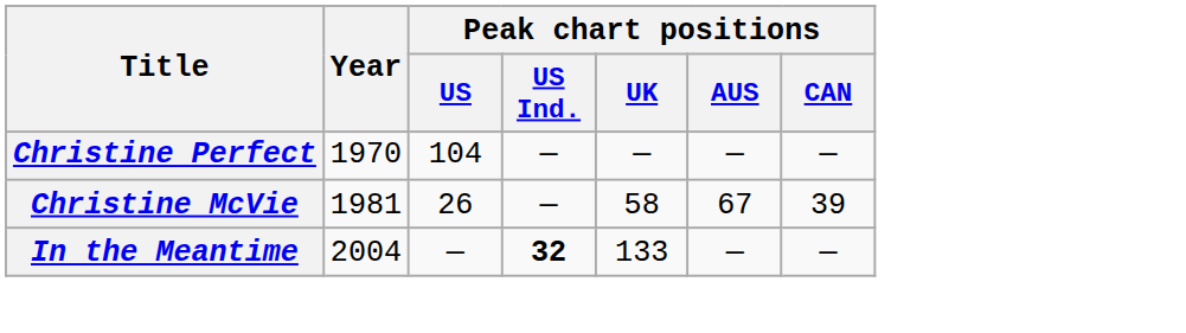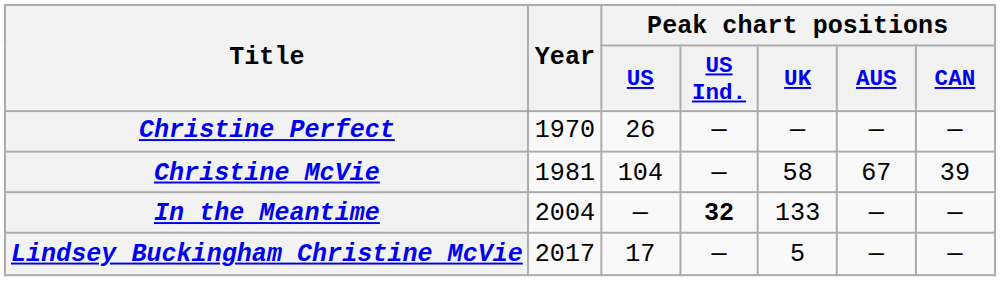Christine Perfect | Peak chart positions / US: 104 -> 26
Christine McVie | Peak chart positions / US: 26 -> 104
+ row: Lindsey Buckingham Christine McVie | 2017 | 17 | — | 5 | — | —
